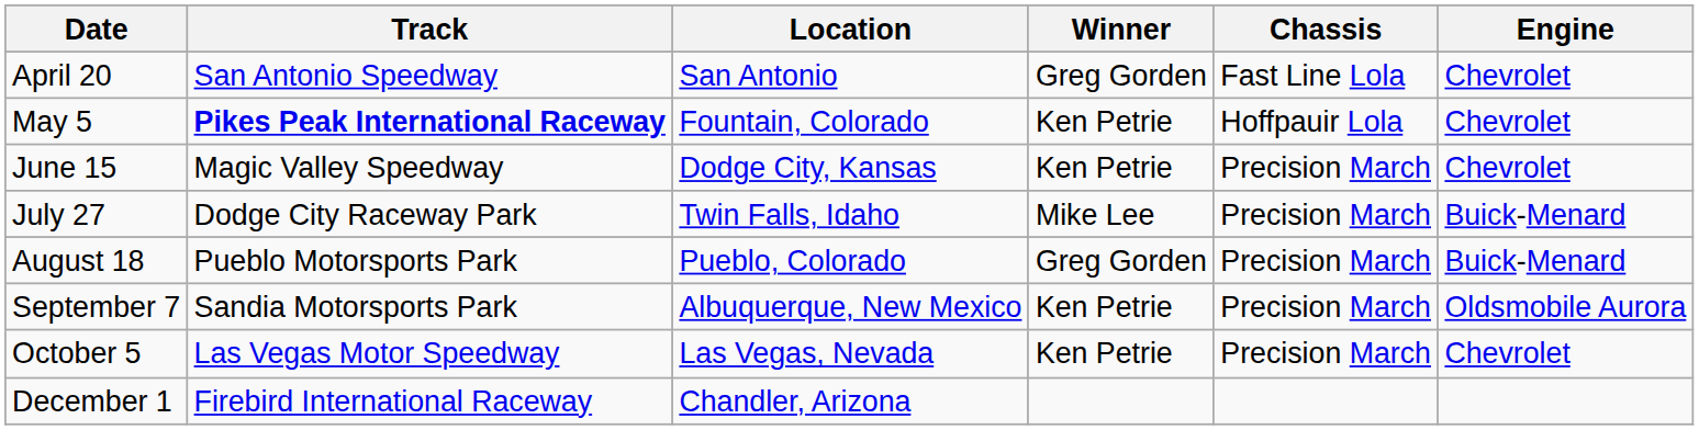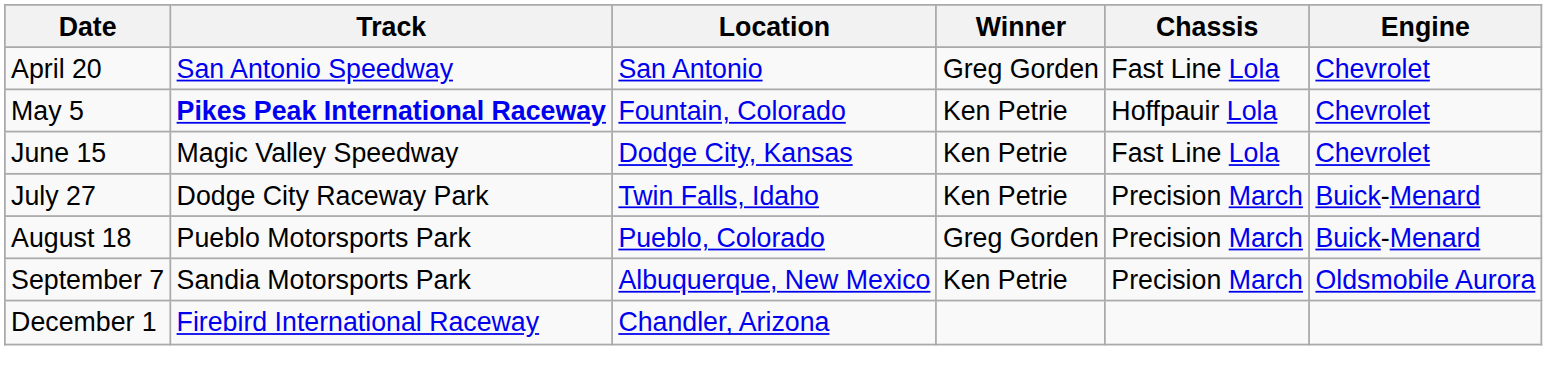June 15 | Chassis: Precision March -> Fast Line Lola
July 27 | Winner: Mike Lee -> Ken Petrie
- row: October 5 | Las Vegas Motor Speedway | Las Vegas, Nevada | Ken Petrie | Precision March | Chevrolet
